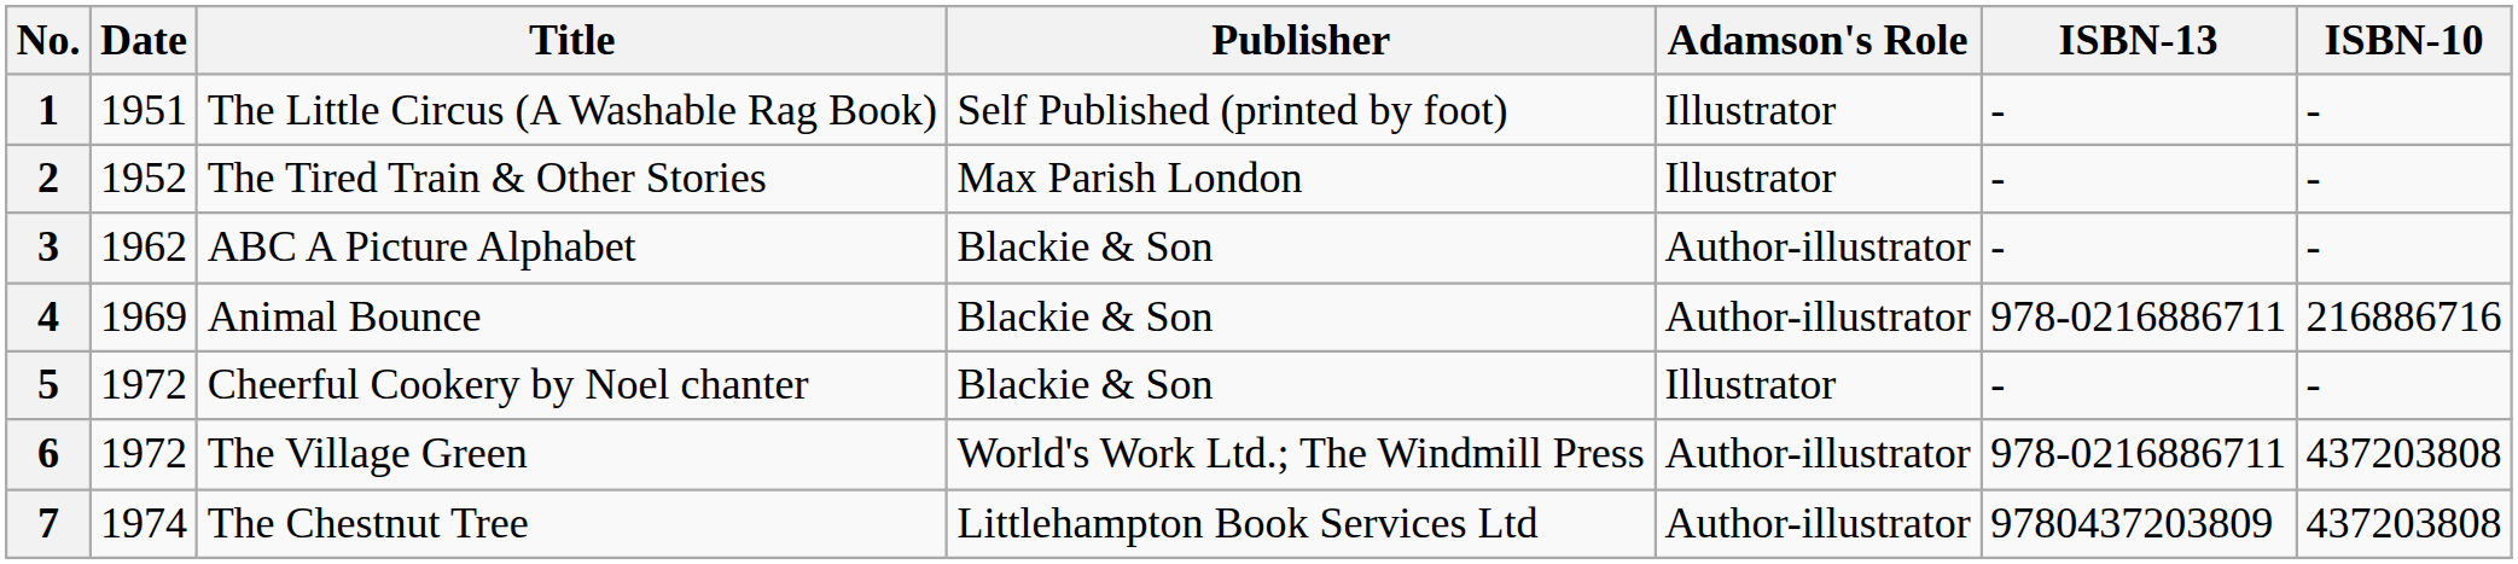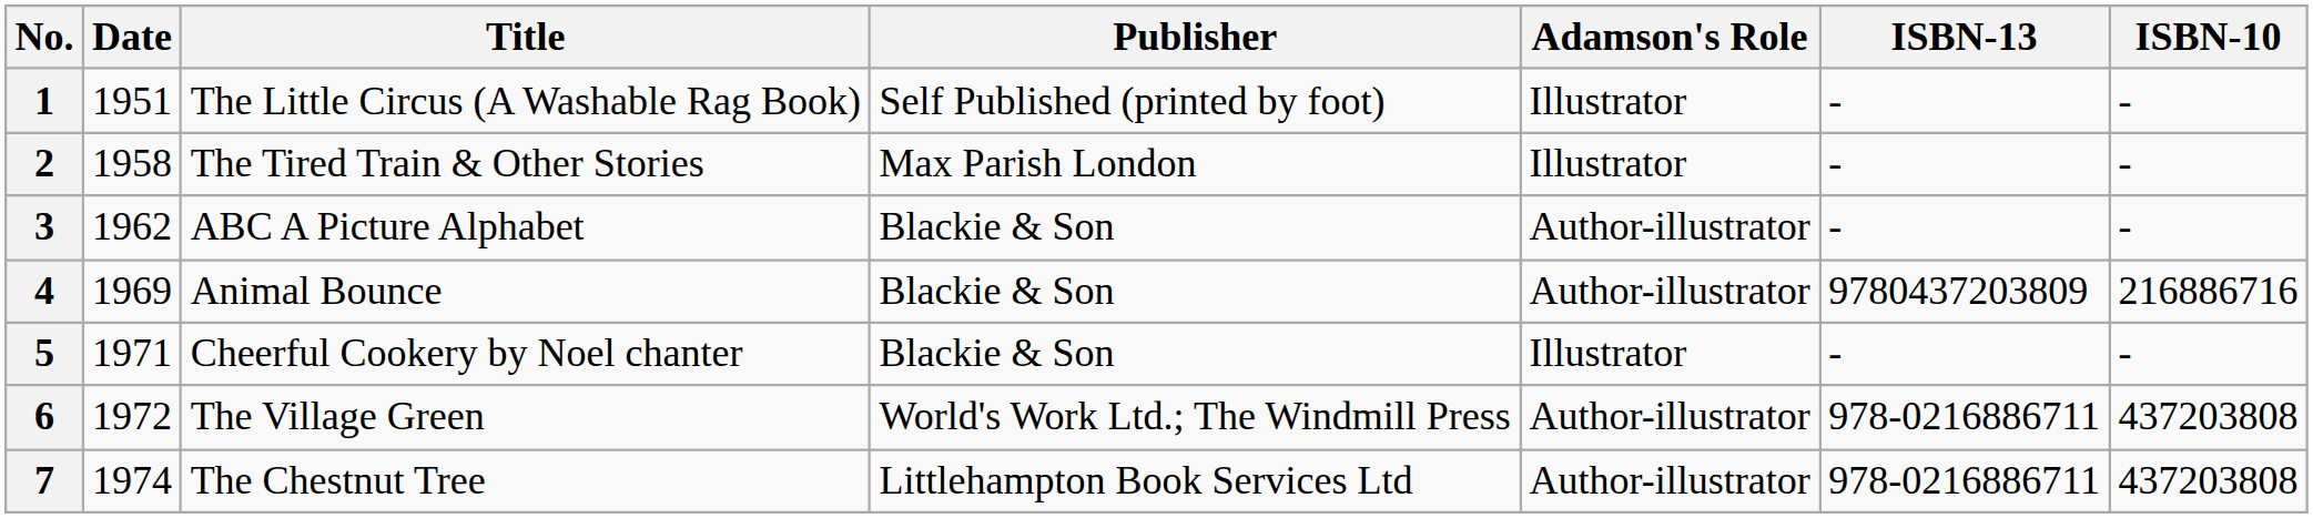2 | Date: 1952 -> 1958
4 | ISBN-13: 978-0216886711 -> 9780437203809
5 | Date: 1972 -> 1971
7 | ISBN-13: 9780437203809 -> 978-0216886711
